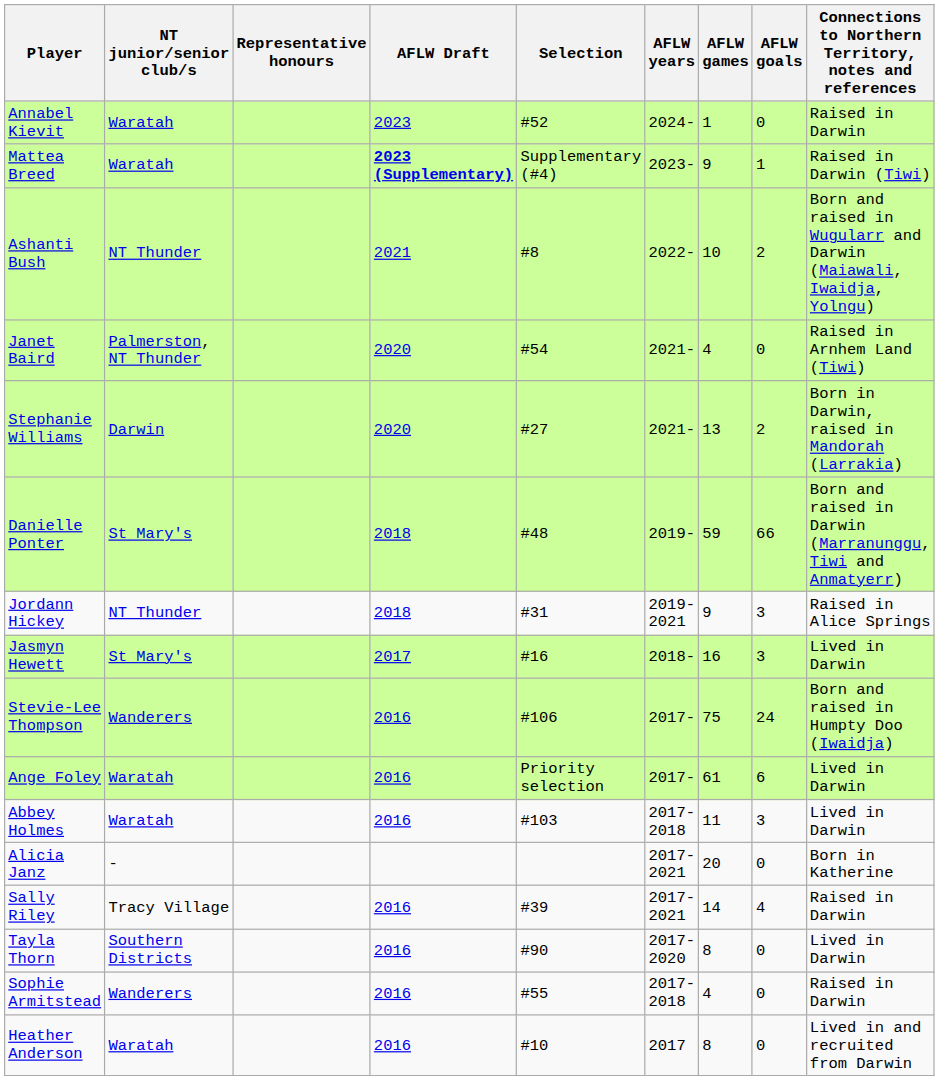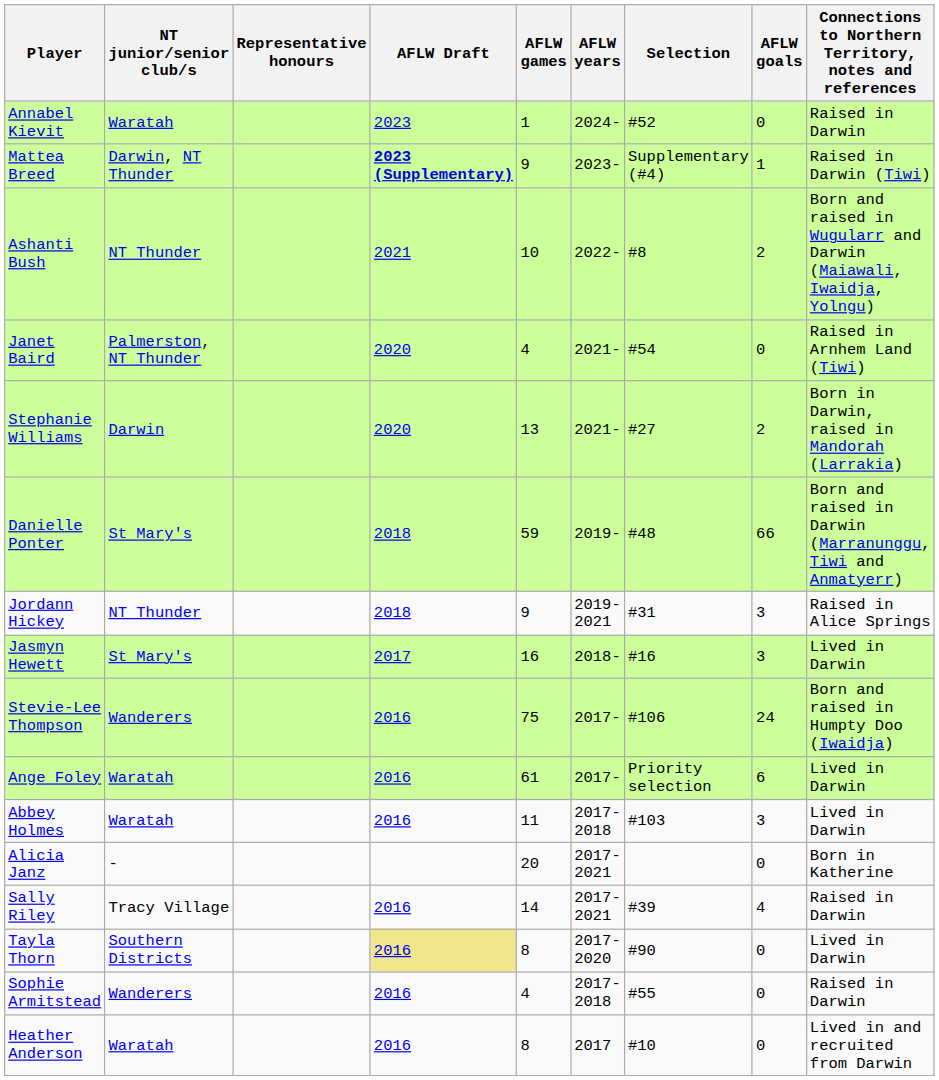columns swapped: Selection <-> AFLW games
Mattea Breed | NT junior/senior club/s: Waratah -> Darwin, NT Thunder
Tayla Thorn | AFLW Draft: no background -> khaki background
